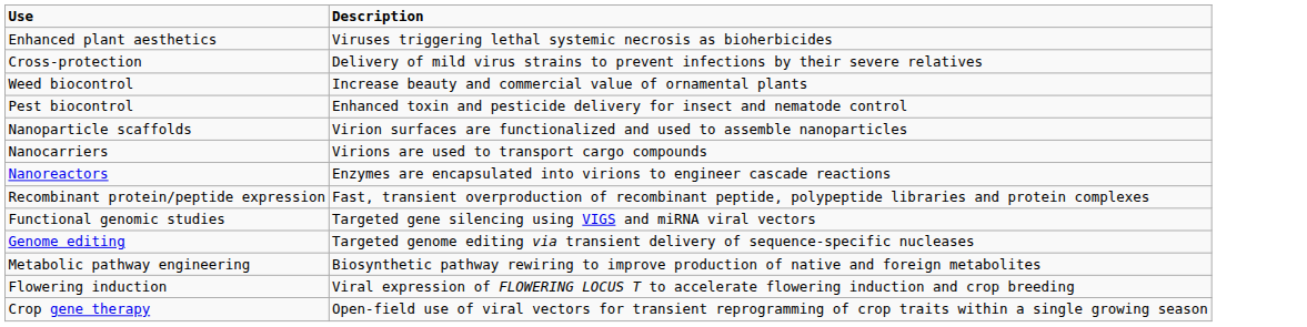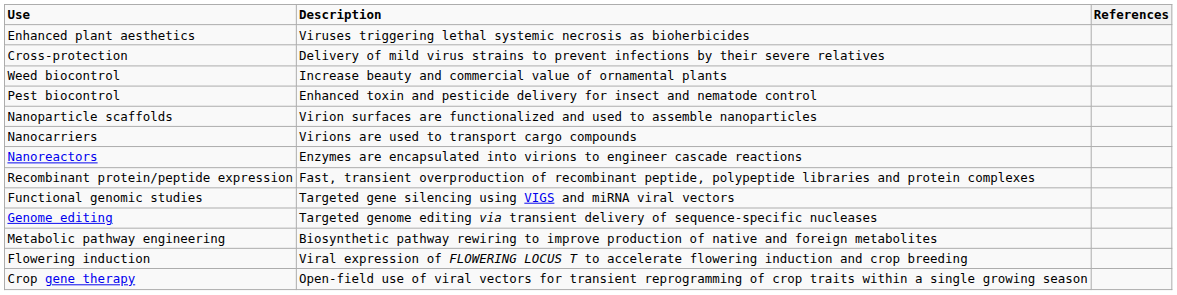+ column: References
